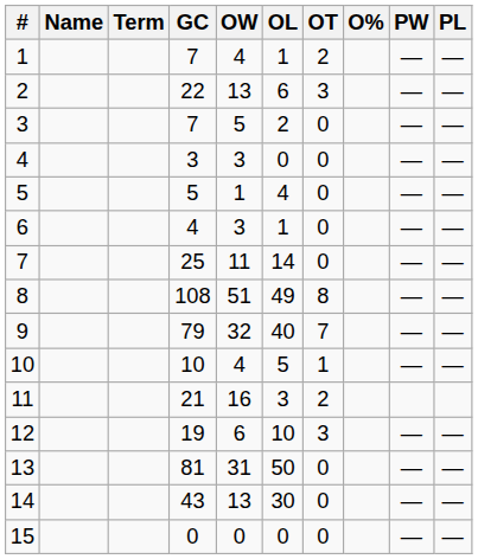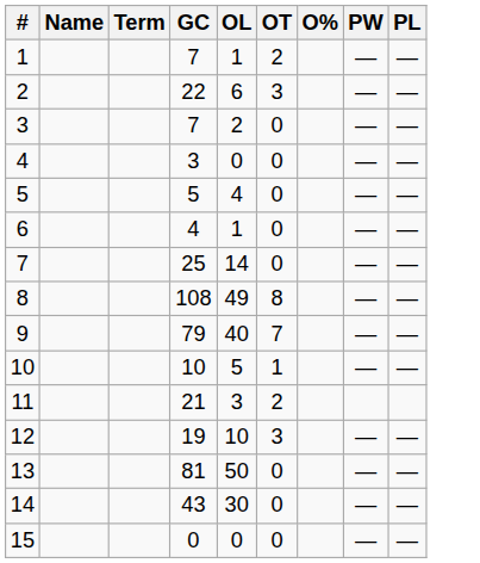- column: OW | 4 | 13 | 5 | 3 | 1 | 3 | 11 | 51 | 32 | 4 | 16 | 6 | 31 | 13 | 0
